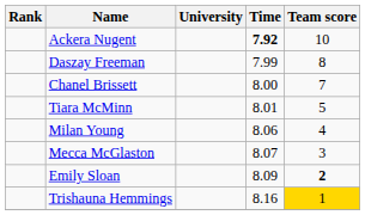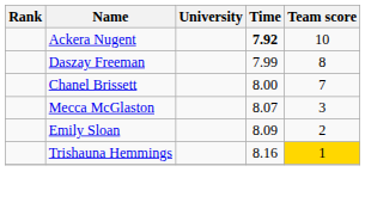- row: Tiara McMinn | 8.01 | 5
- row: Milan Young | 8.06 | 4
Emily Sloan | Team score: bold -> normal
